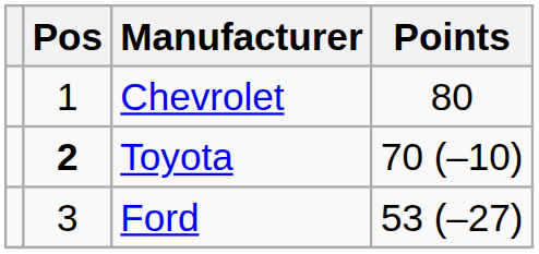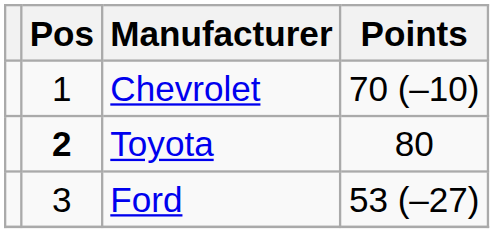Chevrolet | Points: 80 -> 70 (–10)
Toyota | Points: 70 (–10) -> 80
